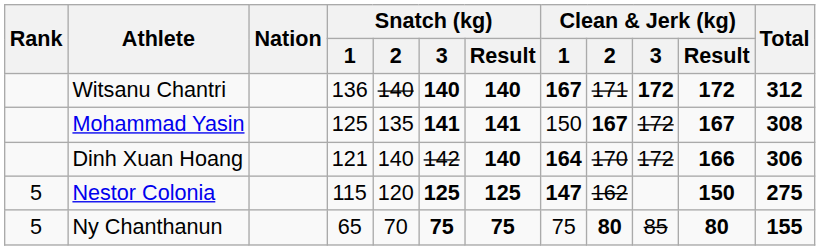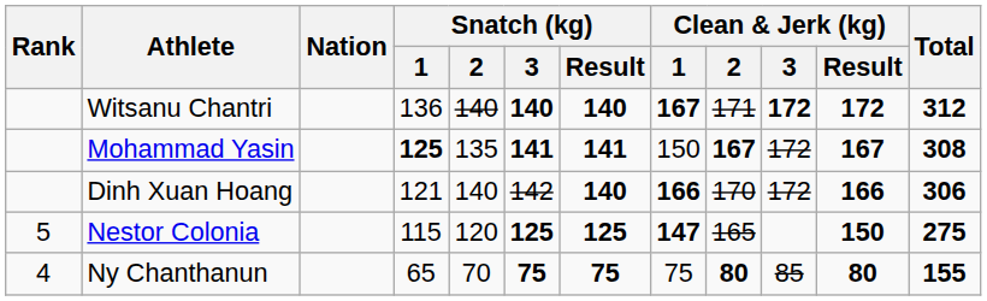Mohammad Yasin | Snatch (kg) / 1: normal -> bold
Dinh Xuan Hoang | Clean & Jerk (kg) / 1: 164 -> 166
Nestor Colonia | Clean & Jerk (kg) / 2: 162 -> 165
Ny Chanthanun | Rank: 5 -> 4
